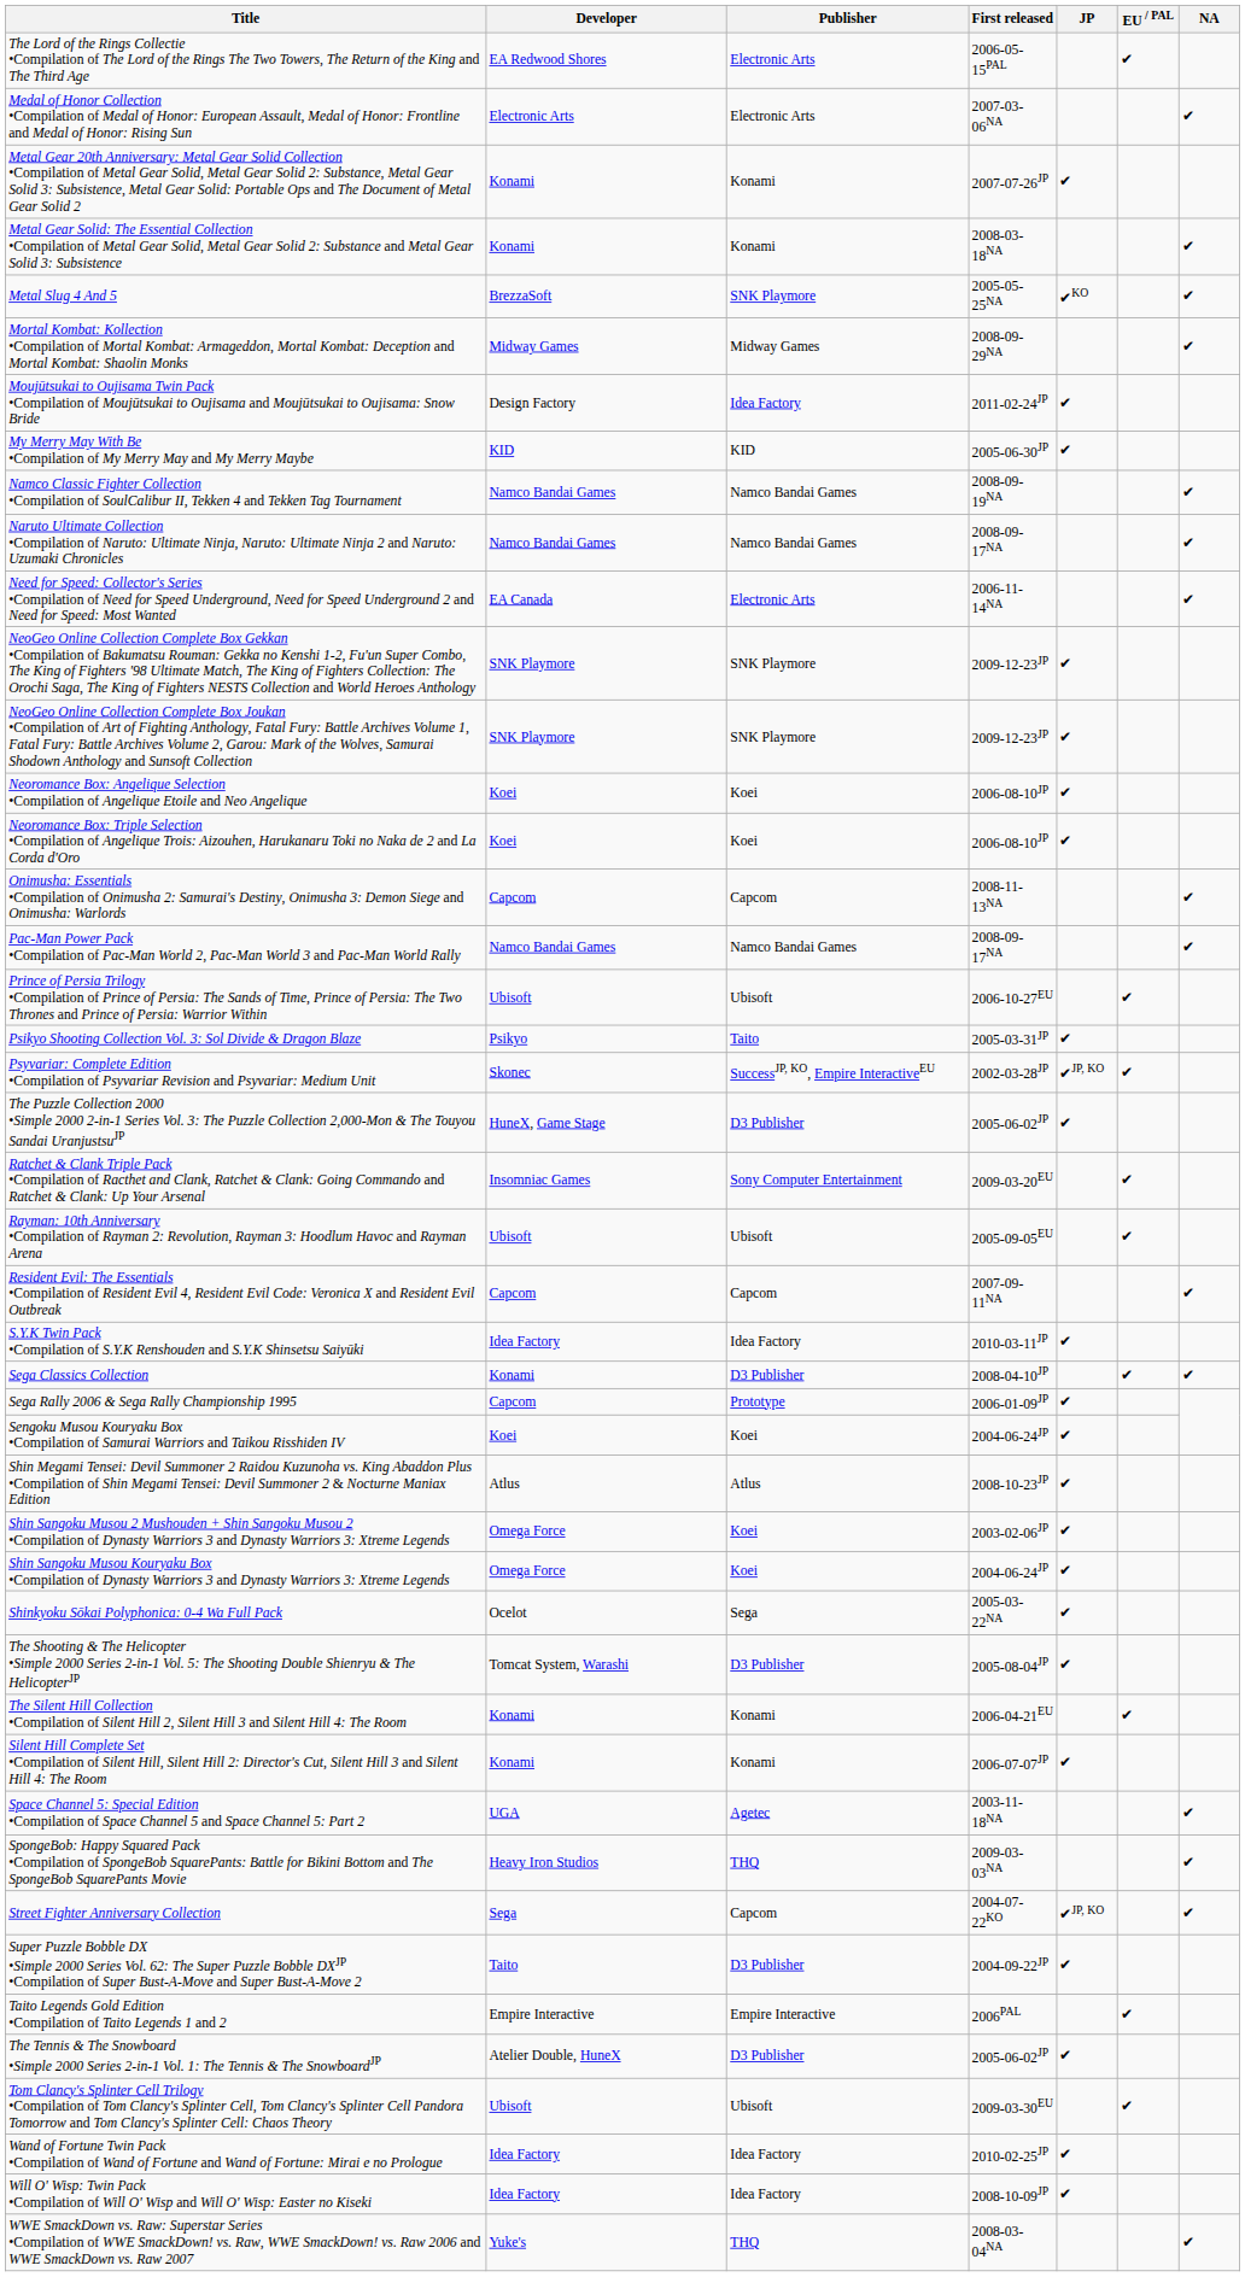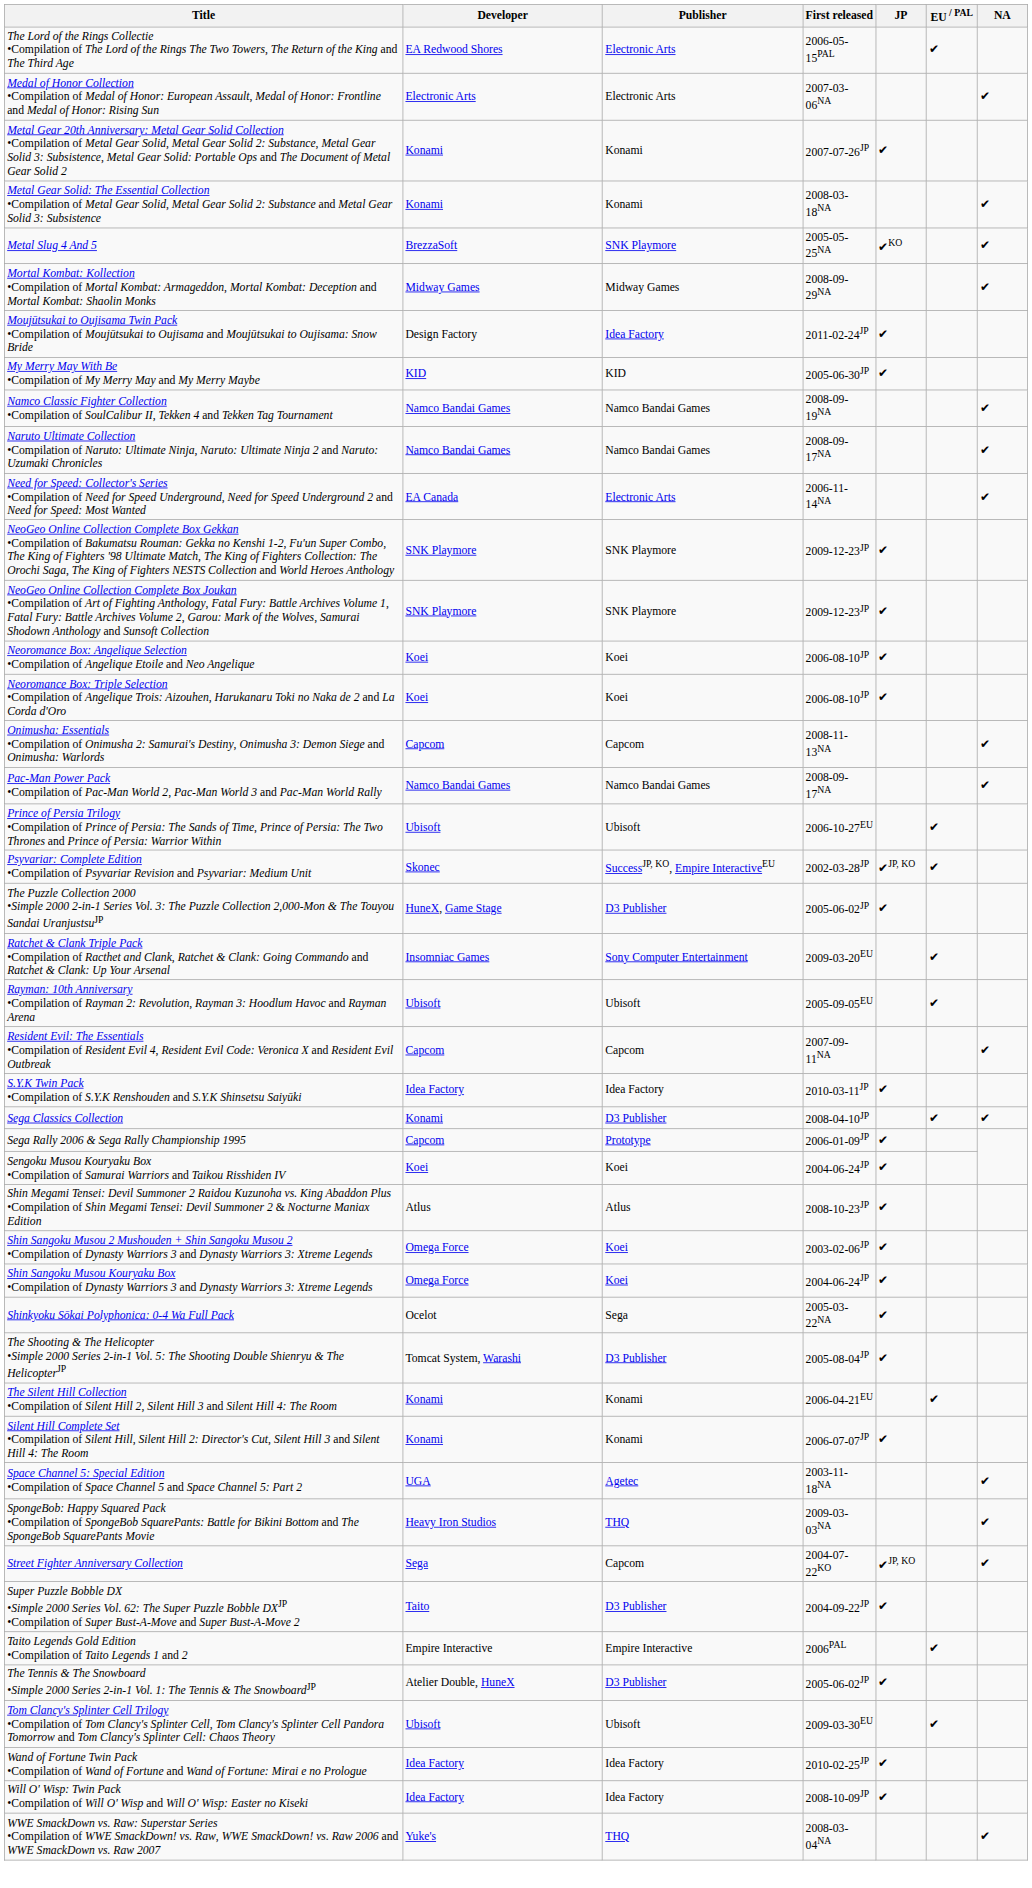- row: Psikyo Shooting Collection Vol. 3: Sol Divide & Dragon Blaze | Psikyo | Taito | 2005-03-31JP | ✔
